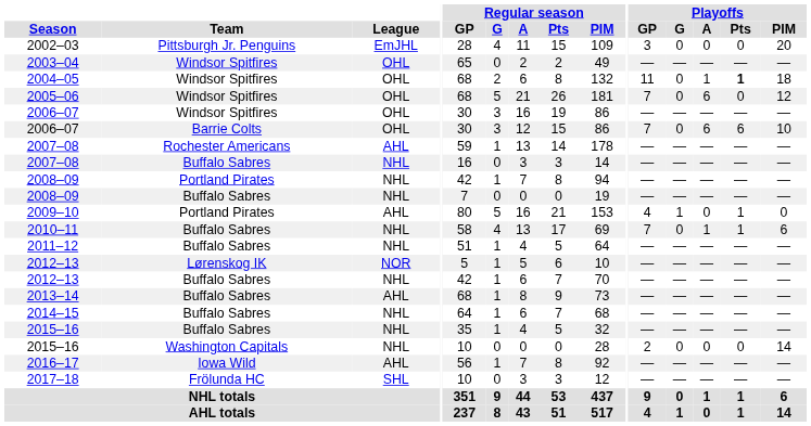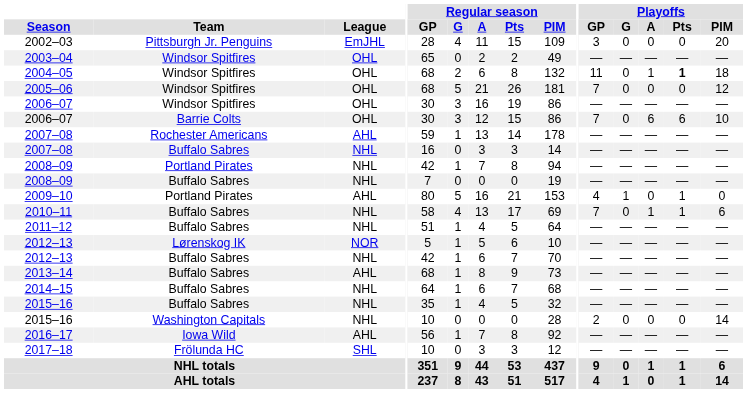2005–06 | Playoffs / A: 6 -> 0
